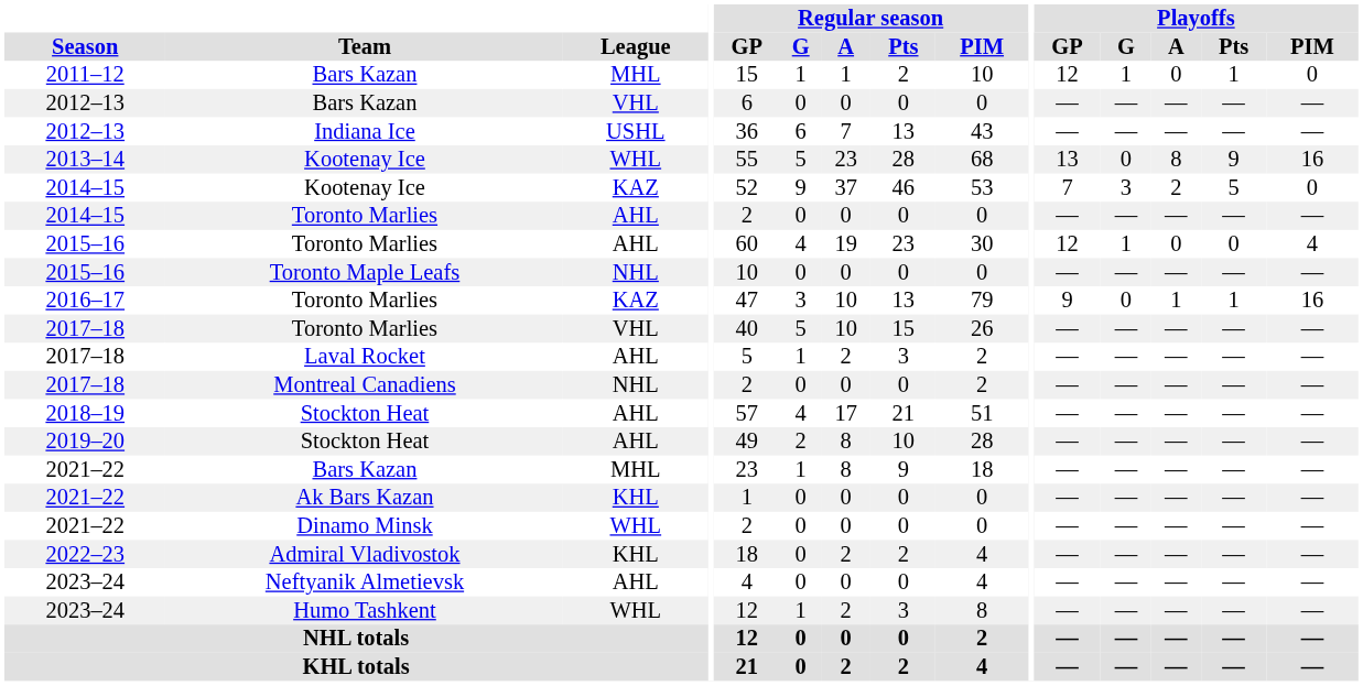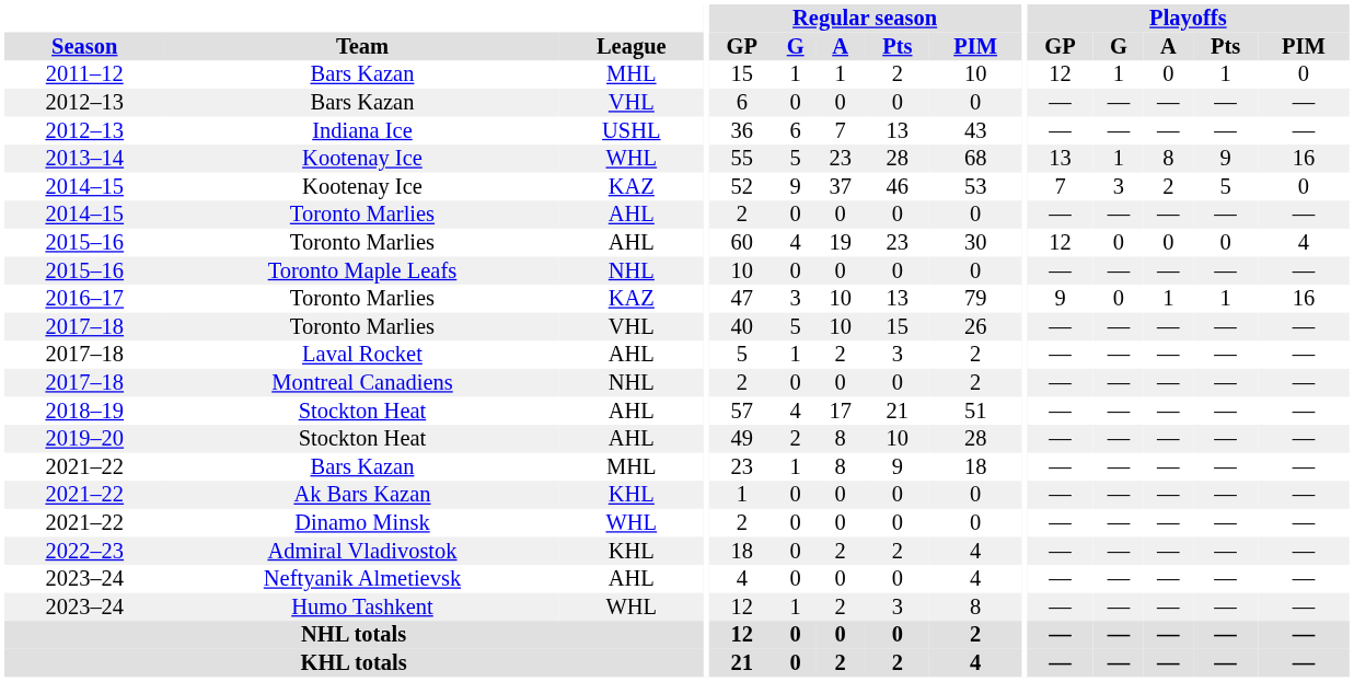2013–14 / Kootenay Ice | Playoffs / G: 0 -> 1
2015–16 / Toronto Marlies | Playoffs / G: 1 -> 0
